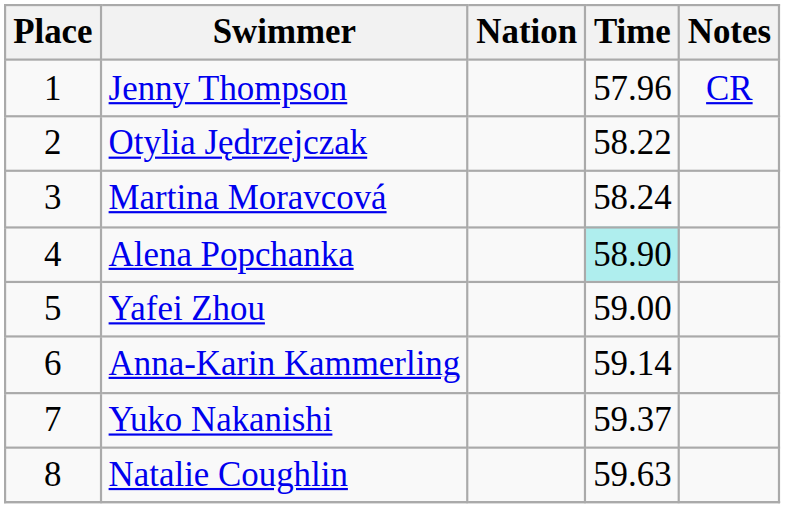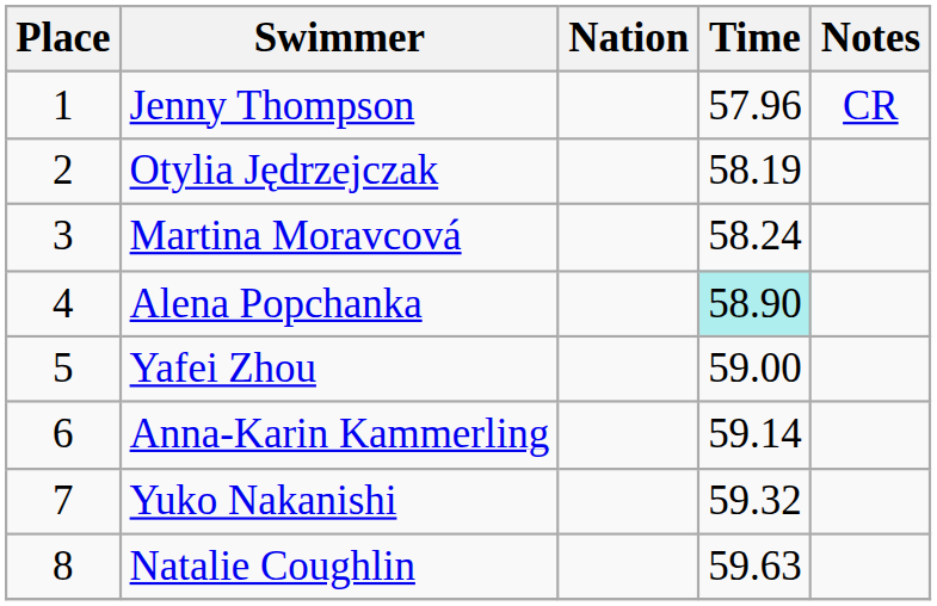Otylia Jędrzejczak | Time: 58.22 -> 58.19
Yuko Nakanishi | Time: 59.37 -> 59.32
